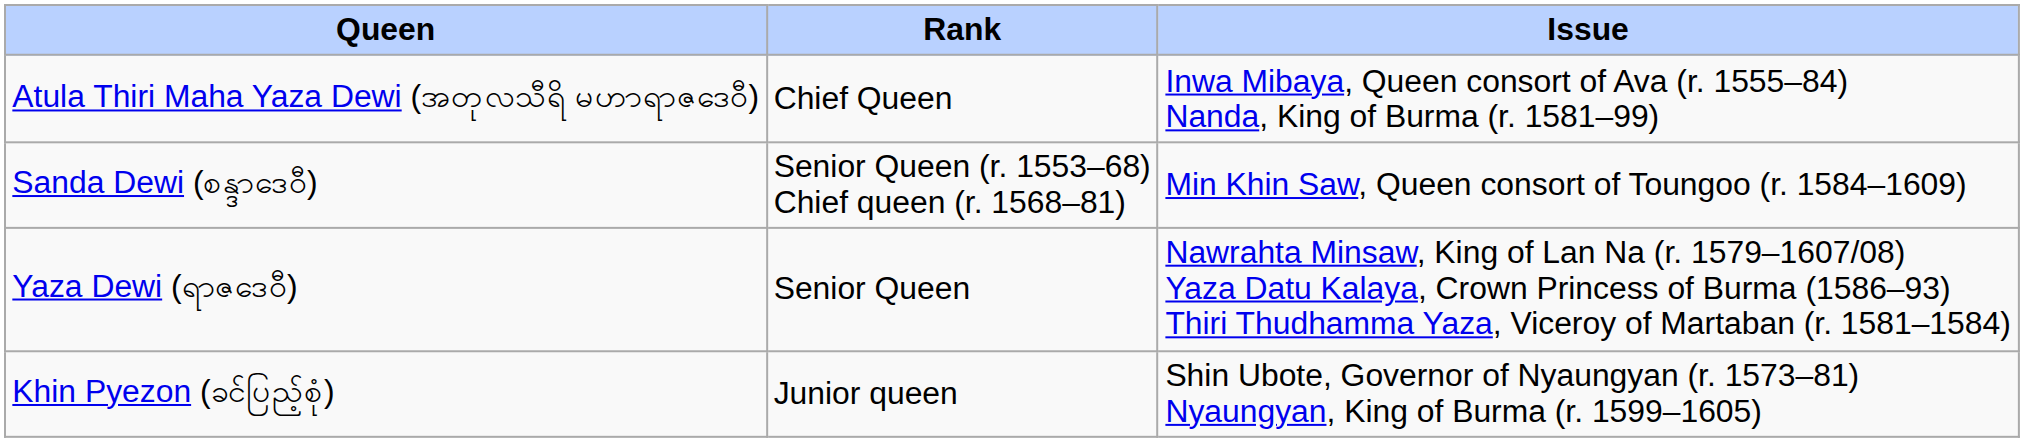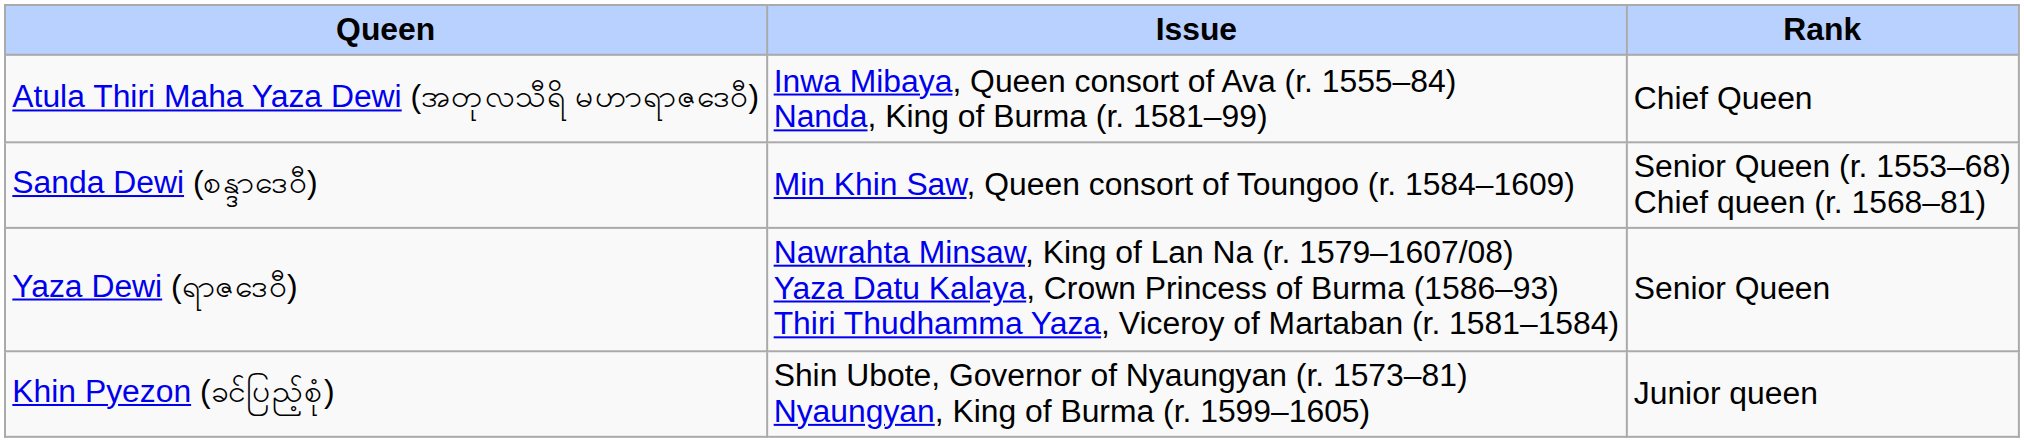columns swapped: Rank <-> Issue
